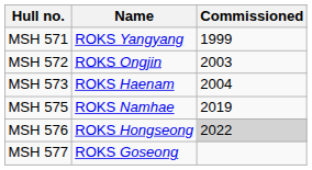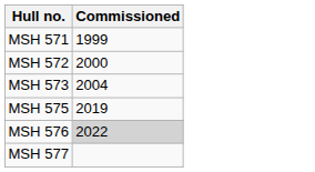- column: Name | ROKS Yangyang | ROKS Ongjin | ROKS Haenam | ROKS Namhae | ROKS Hongseong | ROKS Goseong
MSH 572 | Commissioned: 2003 -> 2000
